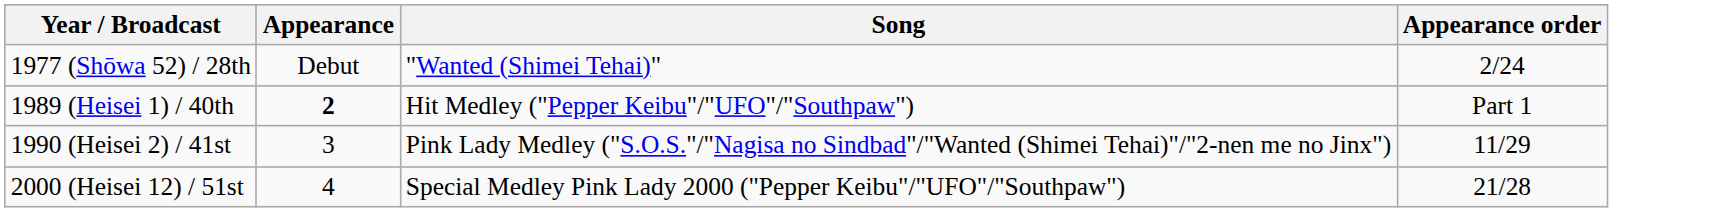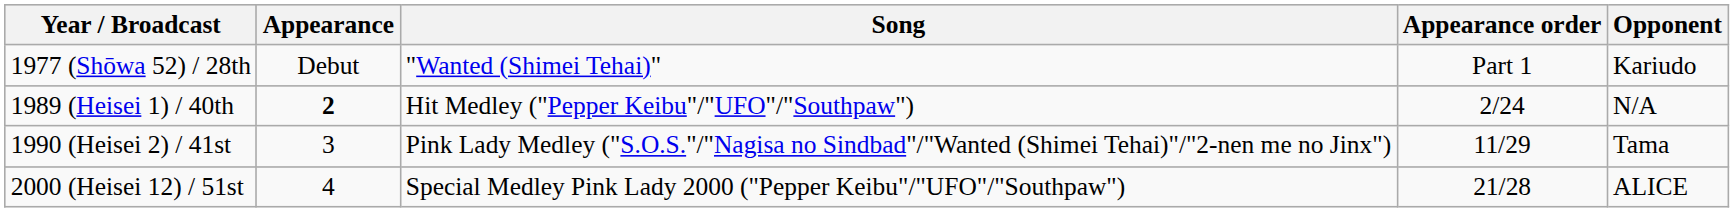+ column: Opponent | Kariudo | N/A | Tama | ALICE
1977 (Shōwa 52) / 28th | Appearance order: 2/24 -> Part 1
1989 (Heisei 1) / 40th | Appearance order: Part 1 -> 2/24
